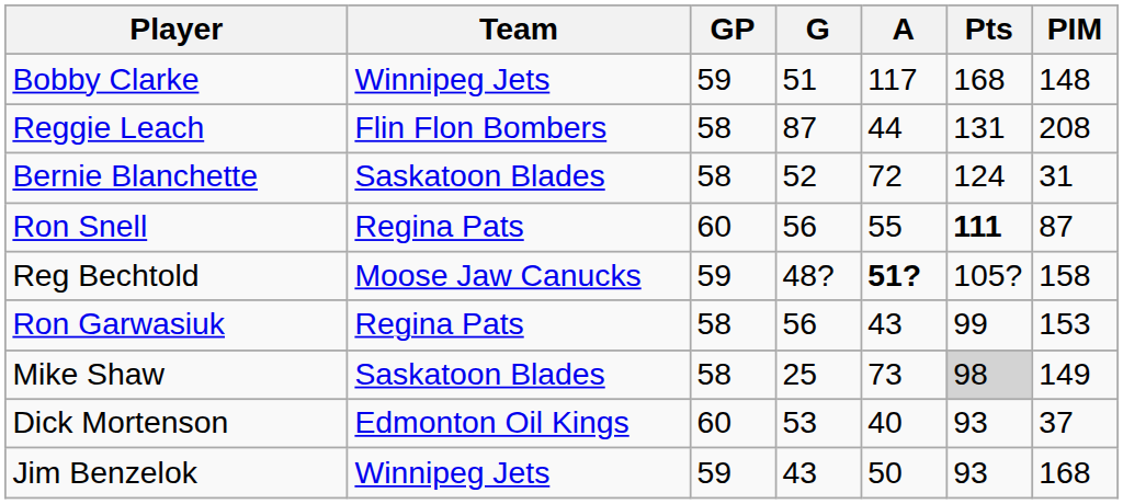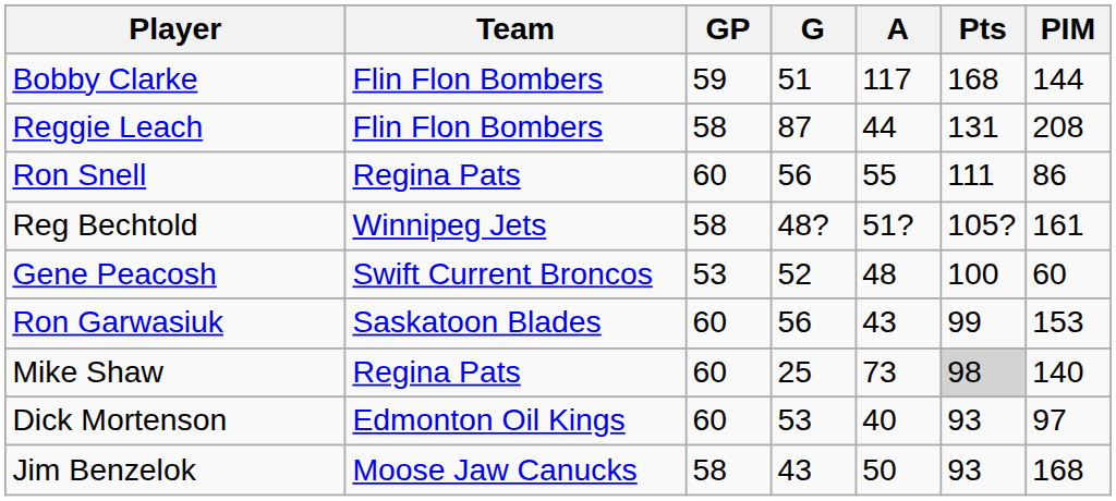Bobby Clarke | Team: Winnipeg Jets -> Flin Flon Bombers
Bobby Clarke | PIM: 148 -> 144
- row: Bernie Blanchette | Saskatoon Blades | 58 | 52 | 72 | 124 | 31
Ron Snell | Pts: bold -> normal
Ron Snell | PIM: 87 -> 86
Reg Bechtold | Team: Moose Jaw Canucks -> Winnipeg Jets
Reg Bechtold | GP: 59 -> 58
Reg Bechtold | A: bold -> normal
Reg Bechtold | PIM: 158 -> 161
+ row: Gene Peacosh | Swift Current Broncos | 53 | 52 | 48 | 100 | 60
Ron Garwasiuk | Team: Regina Pats -> Saskatoon Blades
Ron Garwasiuk | GP: 58 -> 60
Mike Shaw | Team: Saskatoon Blades -> Regina Pats
Mike Shaw | GP: 58 -> 60
Mike Shaw | PIM: 149 -> 140
Dick Mortenson | PIM: 37 -> 97
Jim Benzelok | Team: Winnipeg Jets -> Moose Jaw Canucks
Jim Benzelok | GP: 59 -> 58
